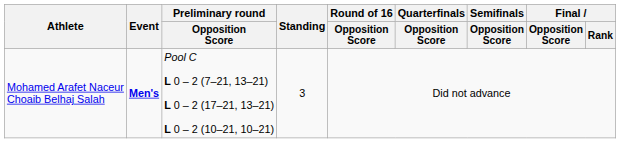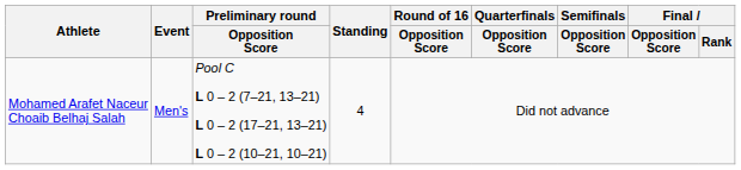Mohamed Arafet Naceur Choaib Belhaj Salah | Event: bold -> normal
Mohamed Arafet Naceur Choaib Belhaj Salah | Standing: 3 -> 4
